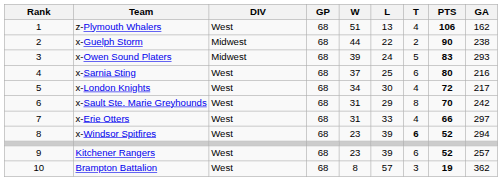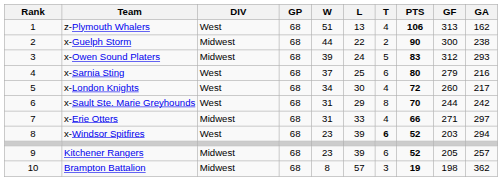+ column: GF | 313 | 300 | 312 | 279 | 260 | 244 | 271 | 203 | 205 | 198
x-Erie Otters | DIV: West -> Midwest
Kitchener Rangers | DIV: West -> Midwest
Brampton Battalion | DIV: West -> Midwest
